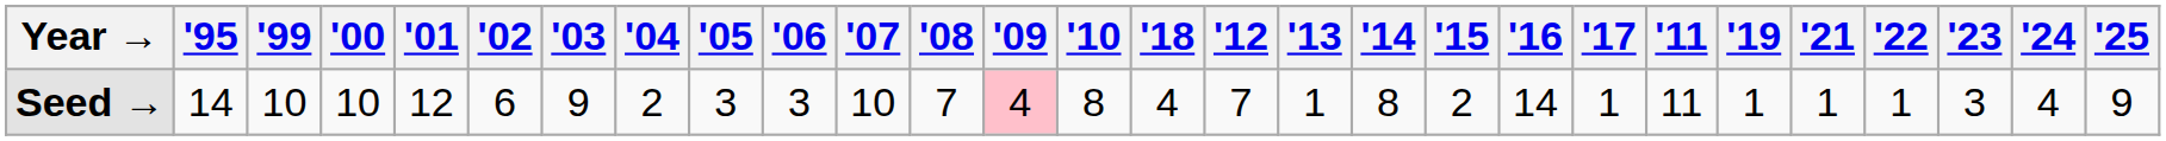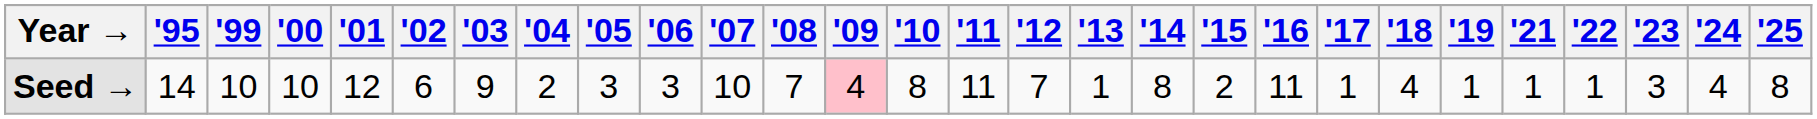columns swapped: '11 <-> '18
Seed → | '16: 14 -> 11
Seed → | '25: 9 -> 8
